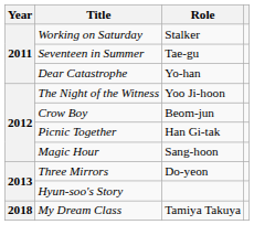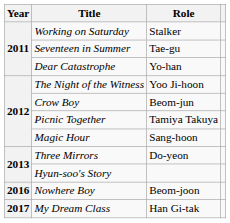Picnic Together | Role: Han Gi-tak -> Tamiya Takuya
+ row: 2016 | Nowhere Boy | Beom-joon
My Dream Class | Year: 2018 -> 2017
My Dream Class | Role: Tamiya Takuya -> Han Gi-tak
